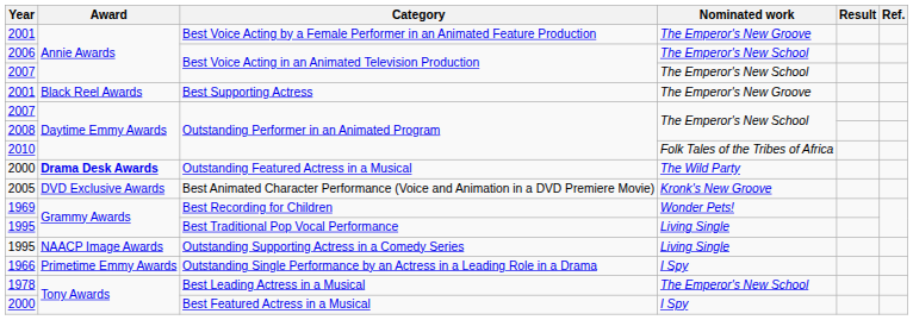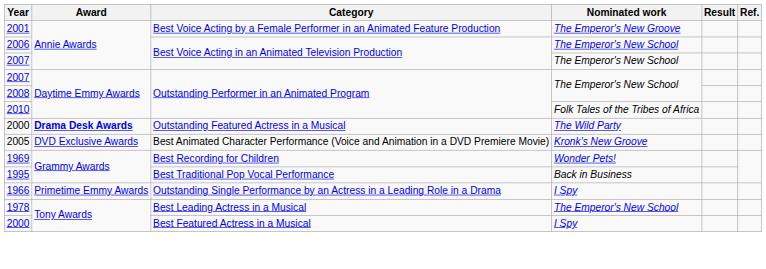- row: 2001 | Black Reel Awards | Best Supporting Actress | The Emperor's New Groove
Best Traditional Pop Vocal Performance | Nominated work: Living Single -> Back in Business
- row: 1995 | NAACP Image Awards | Outstanding Supporting Actress in a Comedy Series | Living Single
